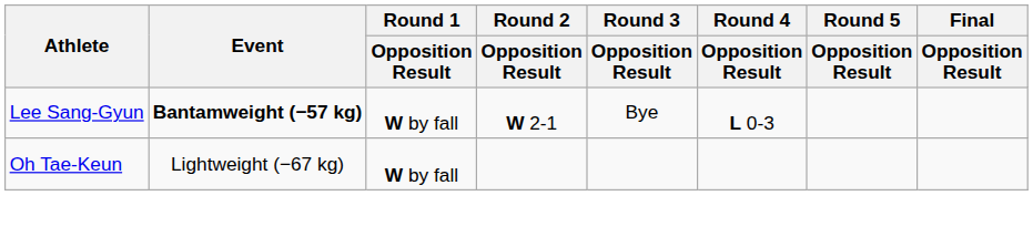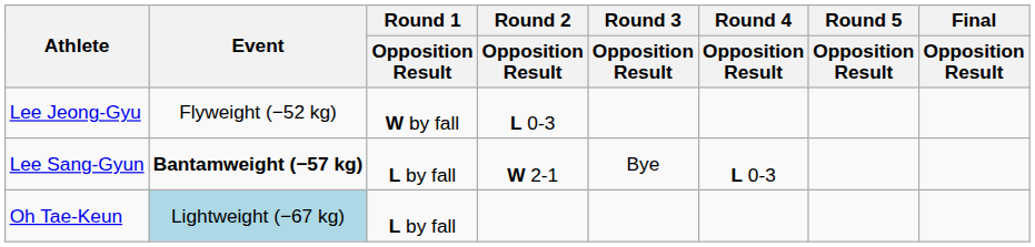+ row: Lee Jeong-Gyu | Flyweight (−52 kg) | W by fall | L 0-3
Lee Sang-Gyun | Round 1 / Opposition Result: W by fall -> L by fall
Oh Tae-Keun | Event: no background -> lightblue background
Oh Tae-Keun | Round 1 / Opposition Result: W by fall -> L by fall
